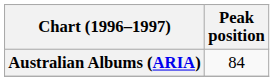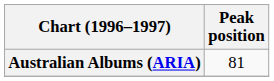Australian Albums (ARIA) | Peak position: 84 -> 81
